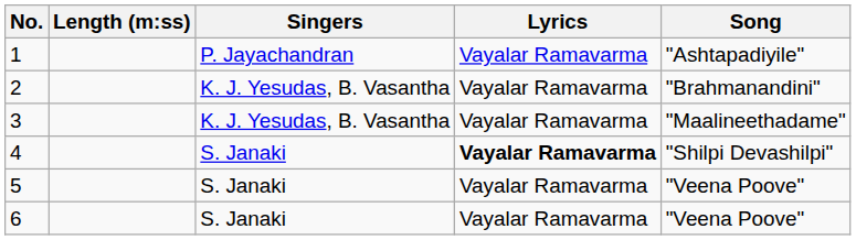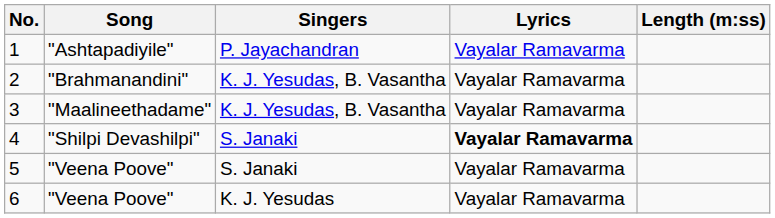columns swapped: Song <-> Length (m:ss)
6 | Singers: S. Janaki -> K. J. Yesudas
